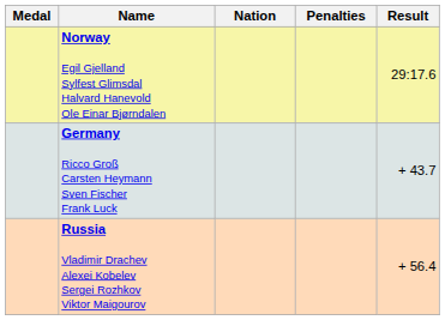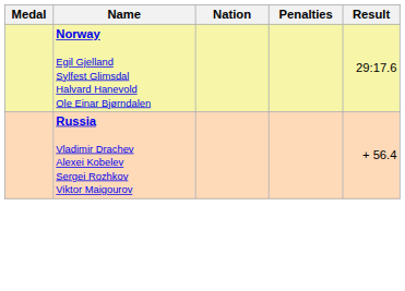- row: Germany Ricco Groß Carsten Heymann Sven Fischer Frank Luck | + 43.7
